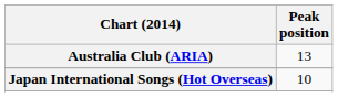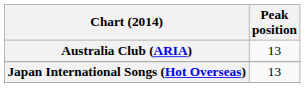Japan International Songs (Hot Overseas) | Peak position: 10 -> 13
